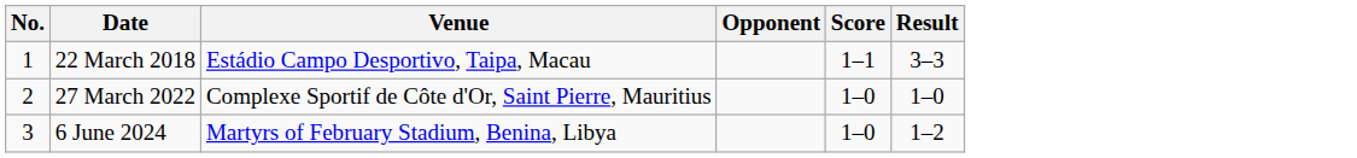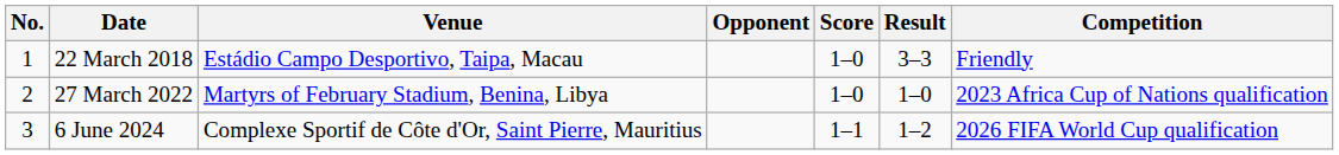+ column: Competition | Friendly | 2023 Africa Cup of Nations qualification | 2026 FIFA World Cup qualification
22 March 2018 | Score: 1–1 -> 1–0
27 March 2022 | Venue: Complexe Sportif de Côte d'Or, Saint Pierre, Mauritius -> Martyrs of February Stadium, Benina, Libya
6 June 2024 | Venue: Martyrs of February Stadium, Benina, Libya -> Complexe Sportif de Côte d'Or, Saint Pierre, Mauritius
6 June 2024 | Score: 1–0 -> 1–1
